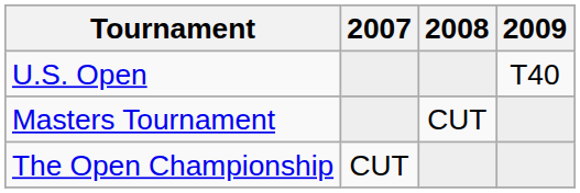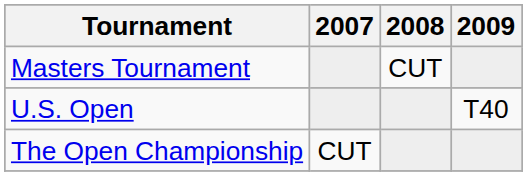rows swapped: Masters Tournament <-> U.S. Open
